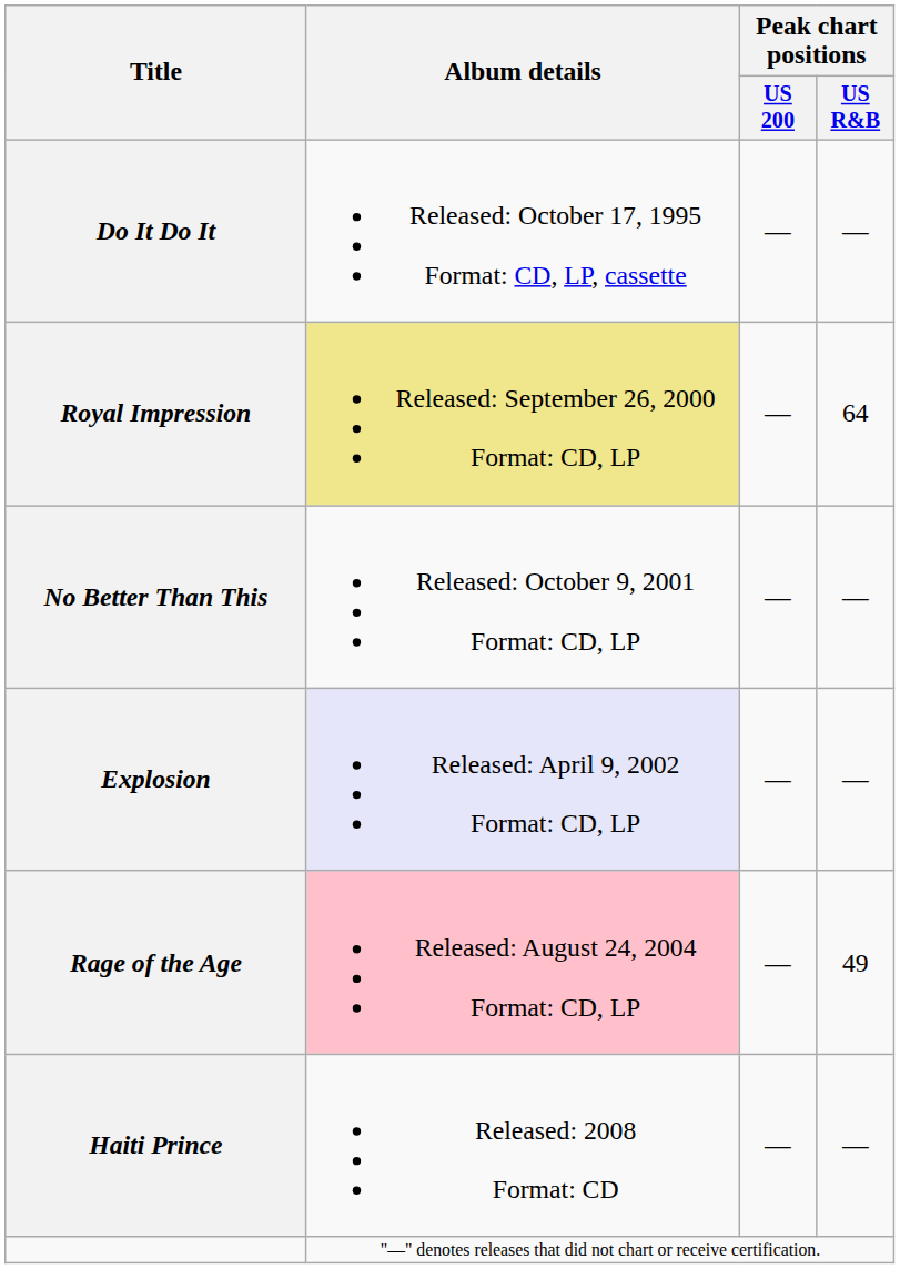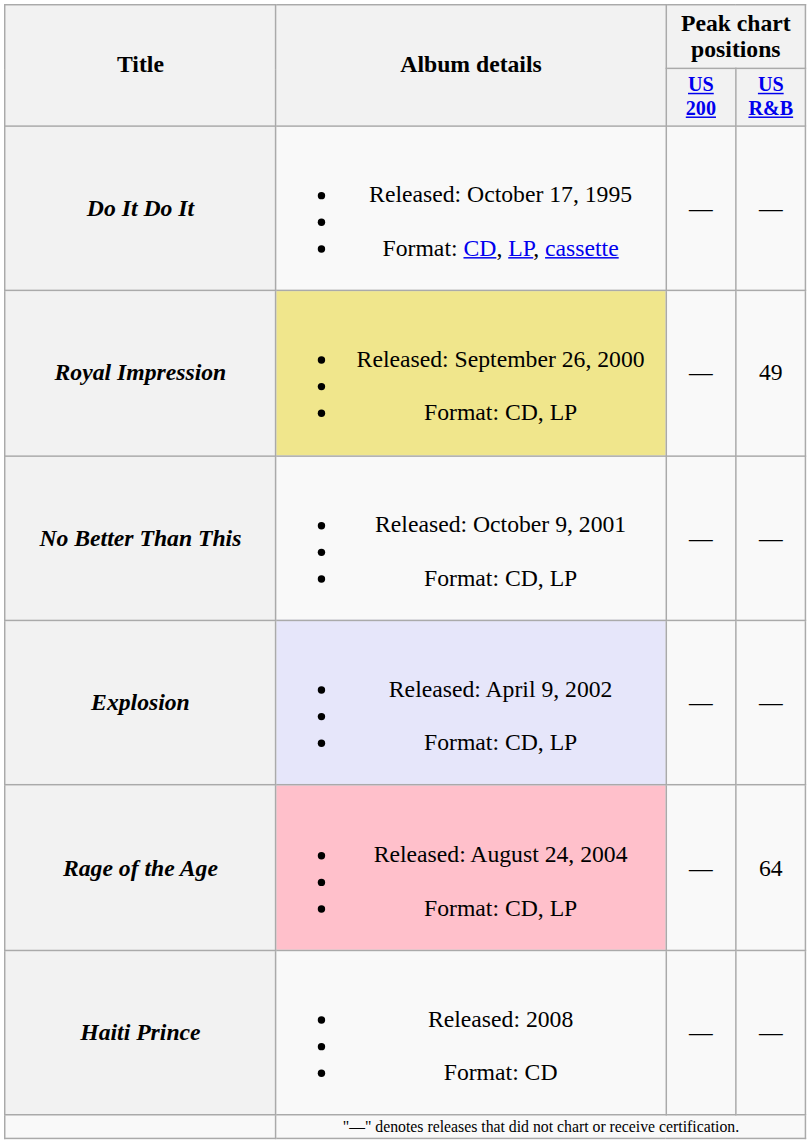Royal Impression | Peak chart positions / US R&B: 64 -> 49
Rage of the Age | Peak chart positions / US R&B: 49 -> 64
